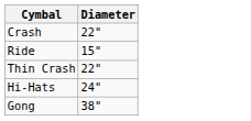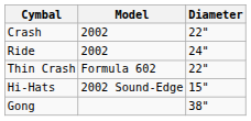+ column: Model | 2002 | 2002 | Formula 602 | 2002 Sound-Edge
Ride | Diameter: 15" -> 24"
Hi-Hats | Diameter: 24" -> 15"
